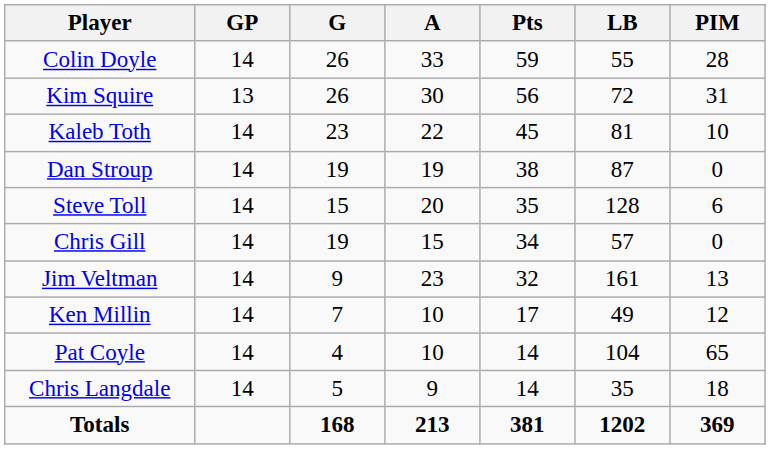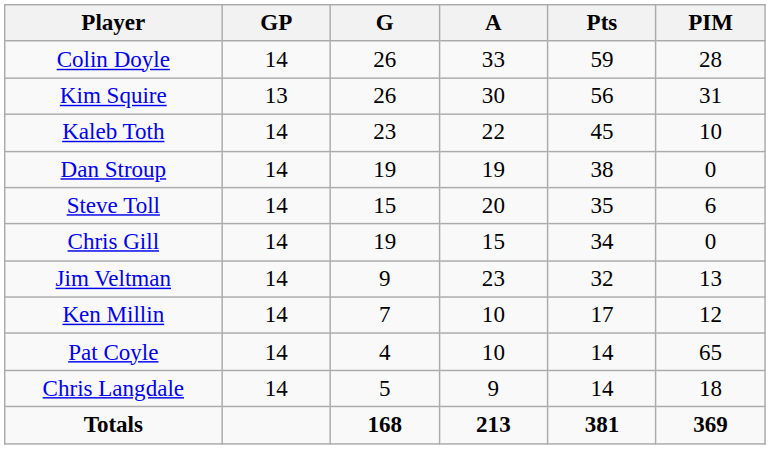- column: LB | 55 | 72 | 81 | 87 | 128 | 57 | 161 | 49 | 104 | 35 | 1202
